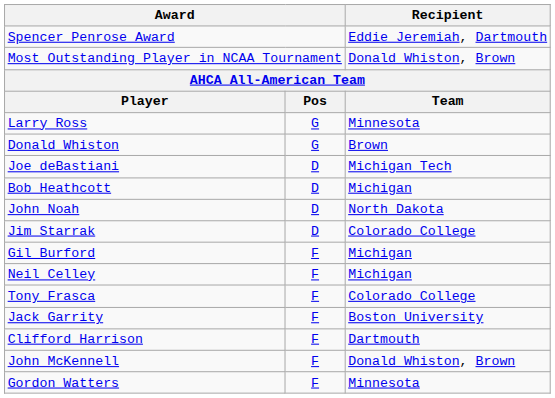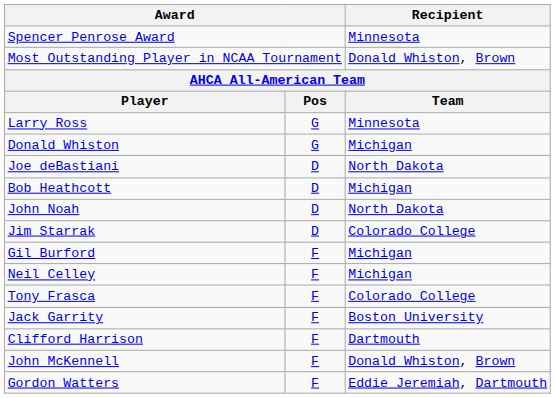Spencer Penrose Award | Recipient: Eddie Jeremiah, Dartmouth -> Minnesota
Donald Whiston | Recipient: Brown -> Michigan
Joe deBastiani | Recipient: Michigan Tech -> North Dakota
Gordon Watters | Recipient: Minnesota -> Eddie Jeremiah, Dartmouth
